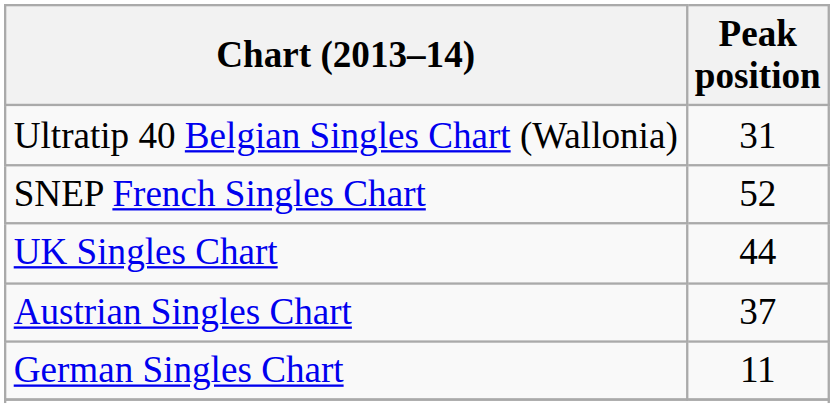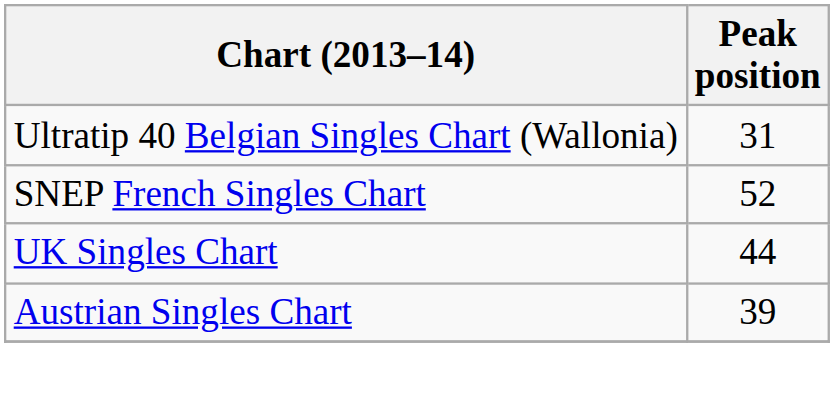Austrian Singles Chart | Peak position: 37 -> 39
- row: German Singles Chart | 11
